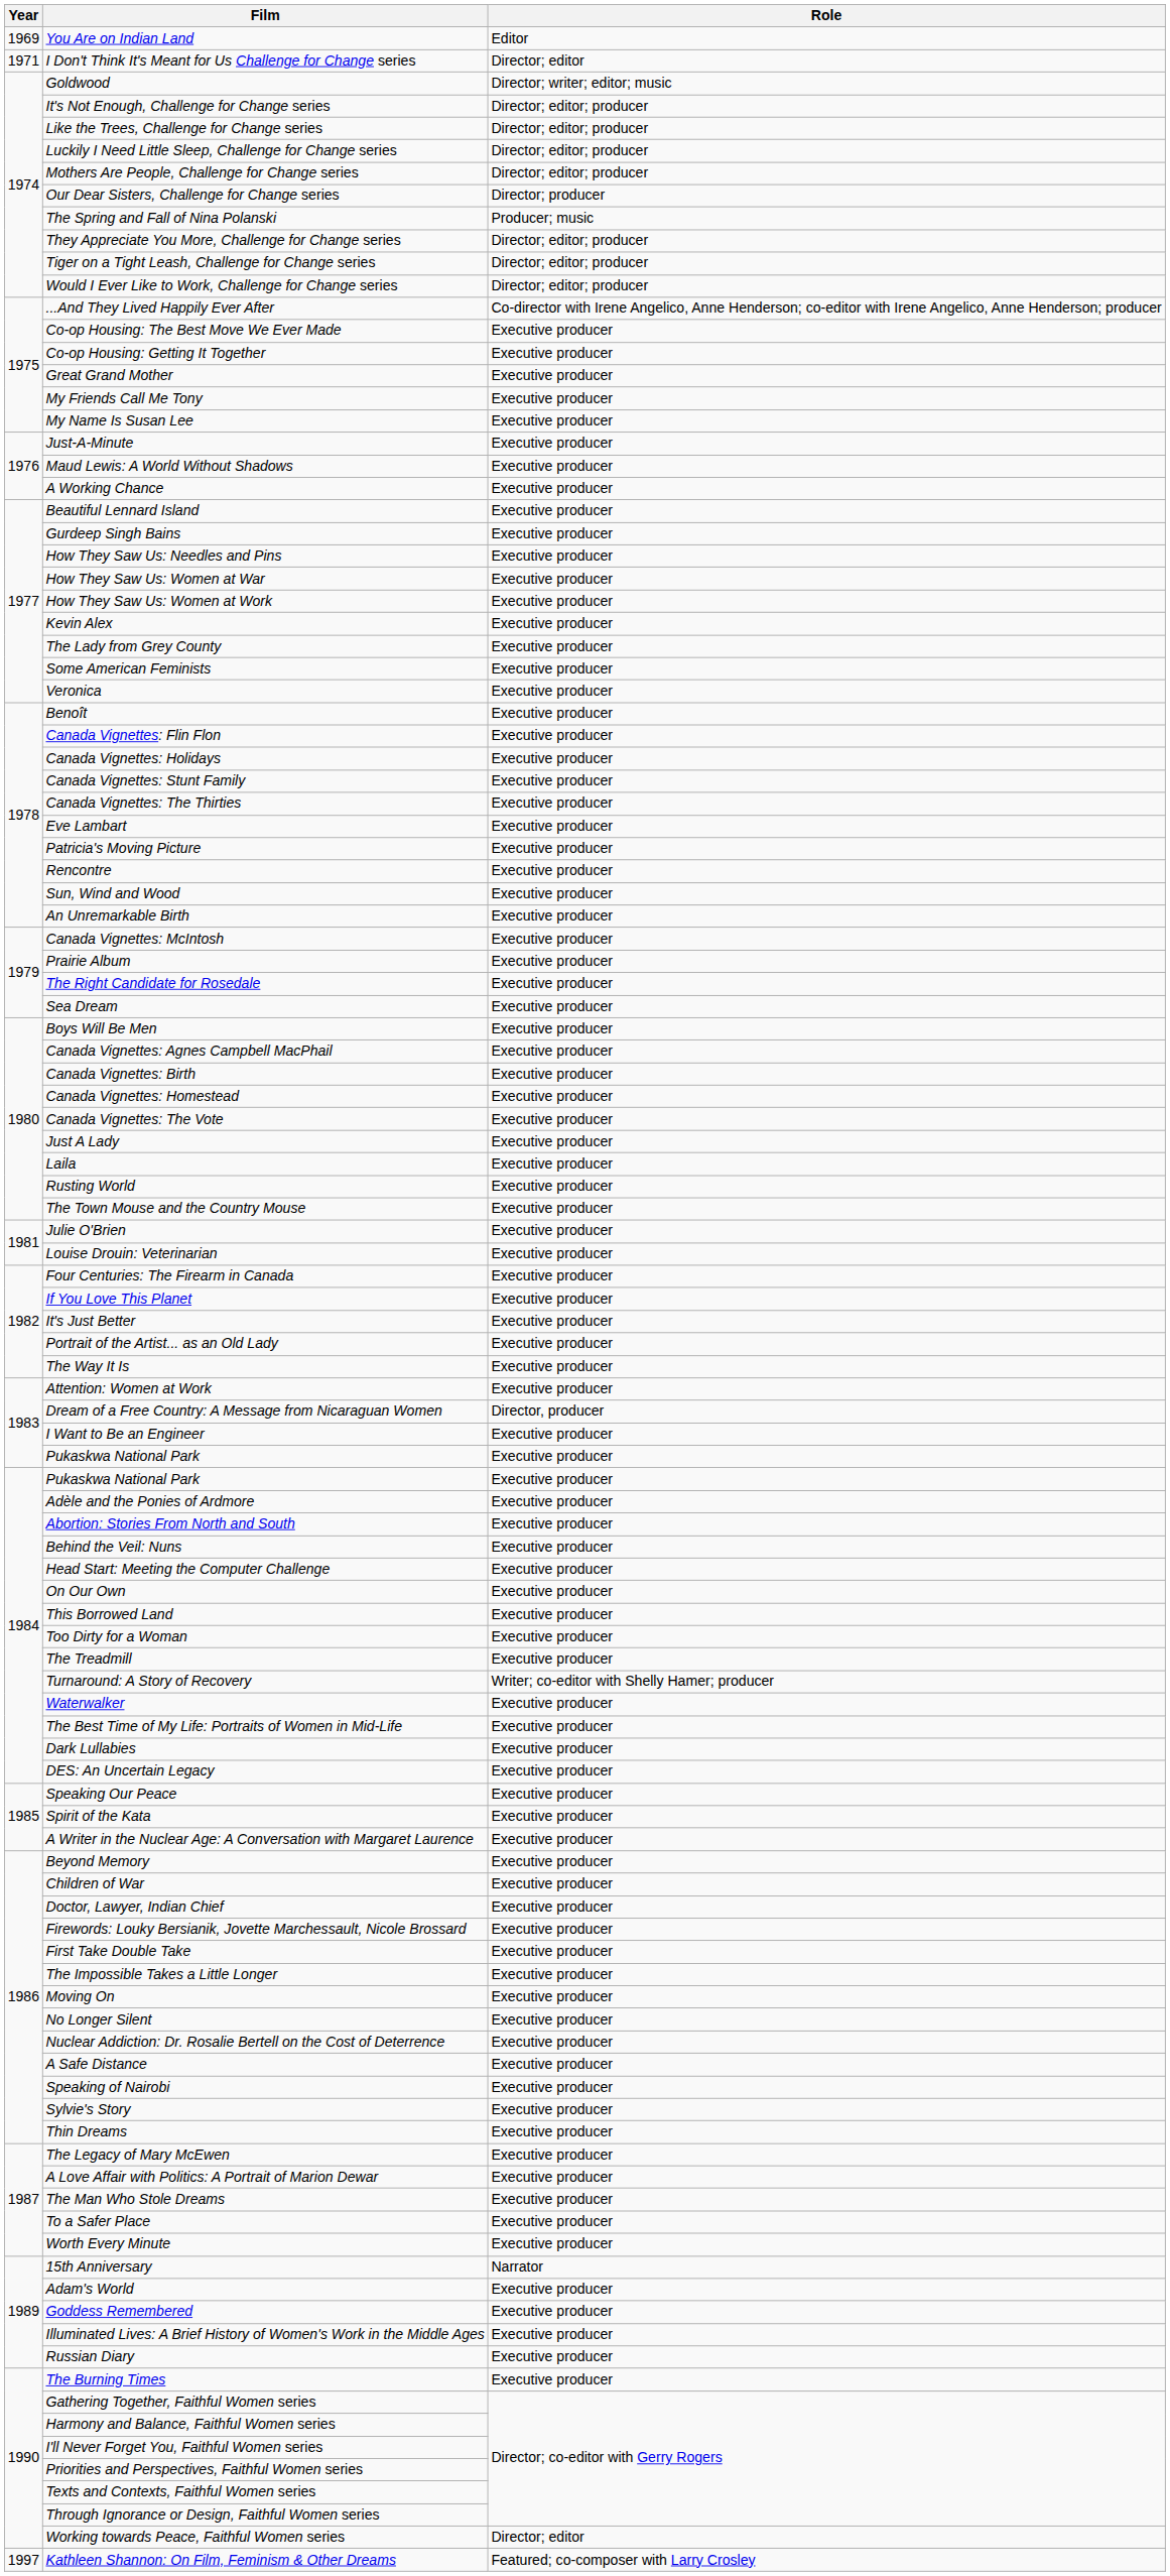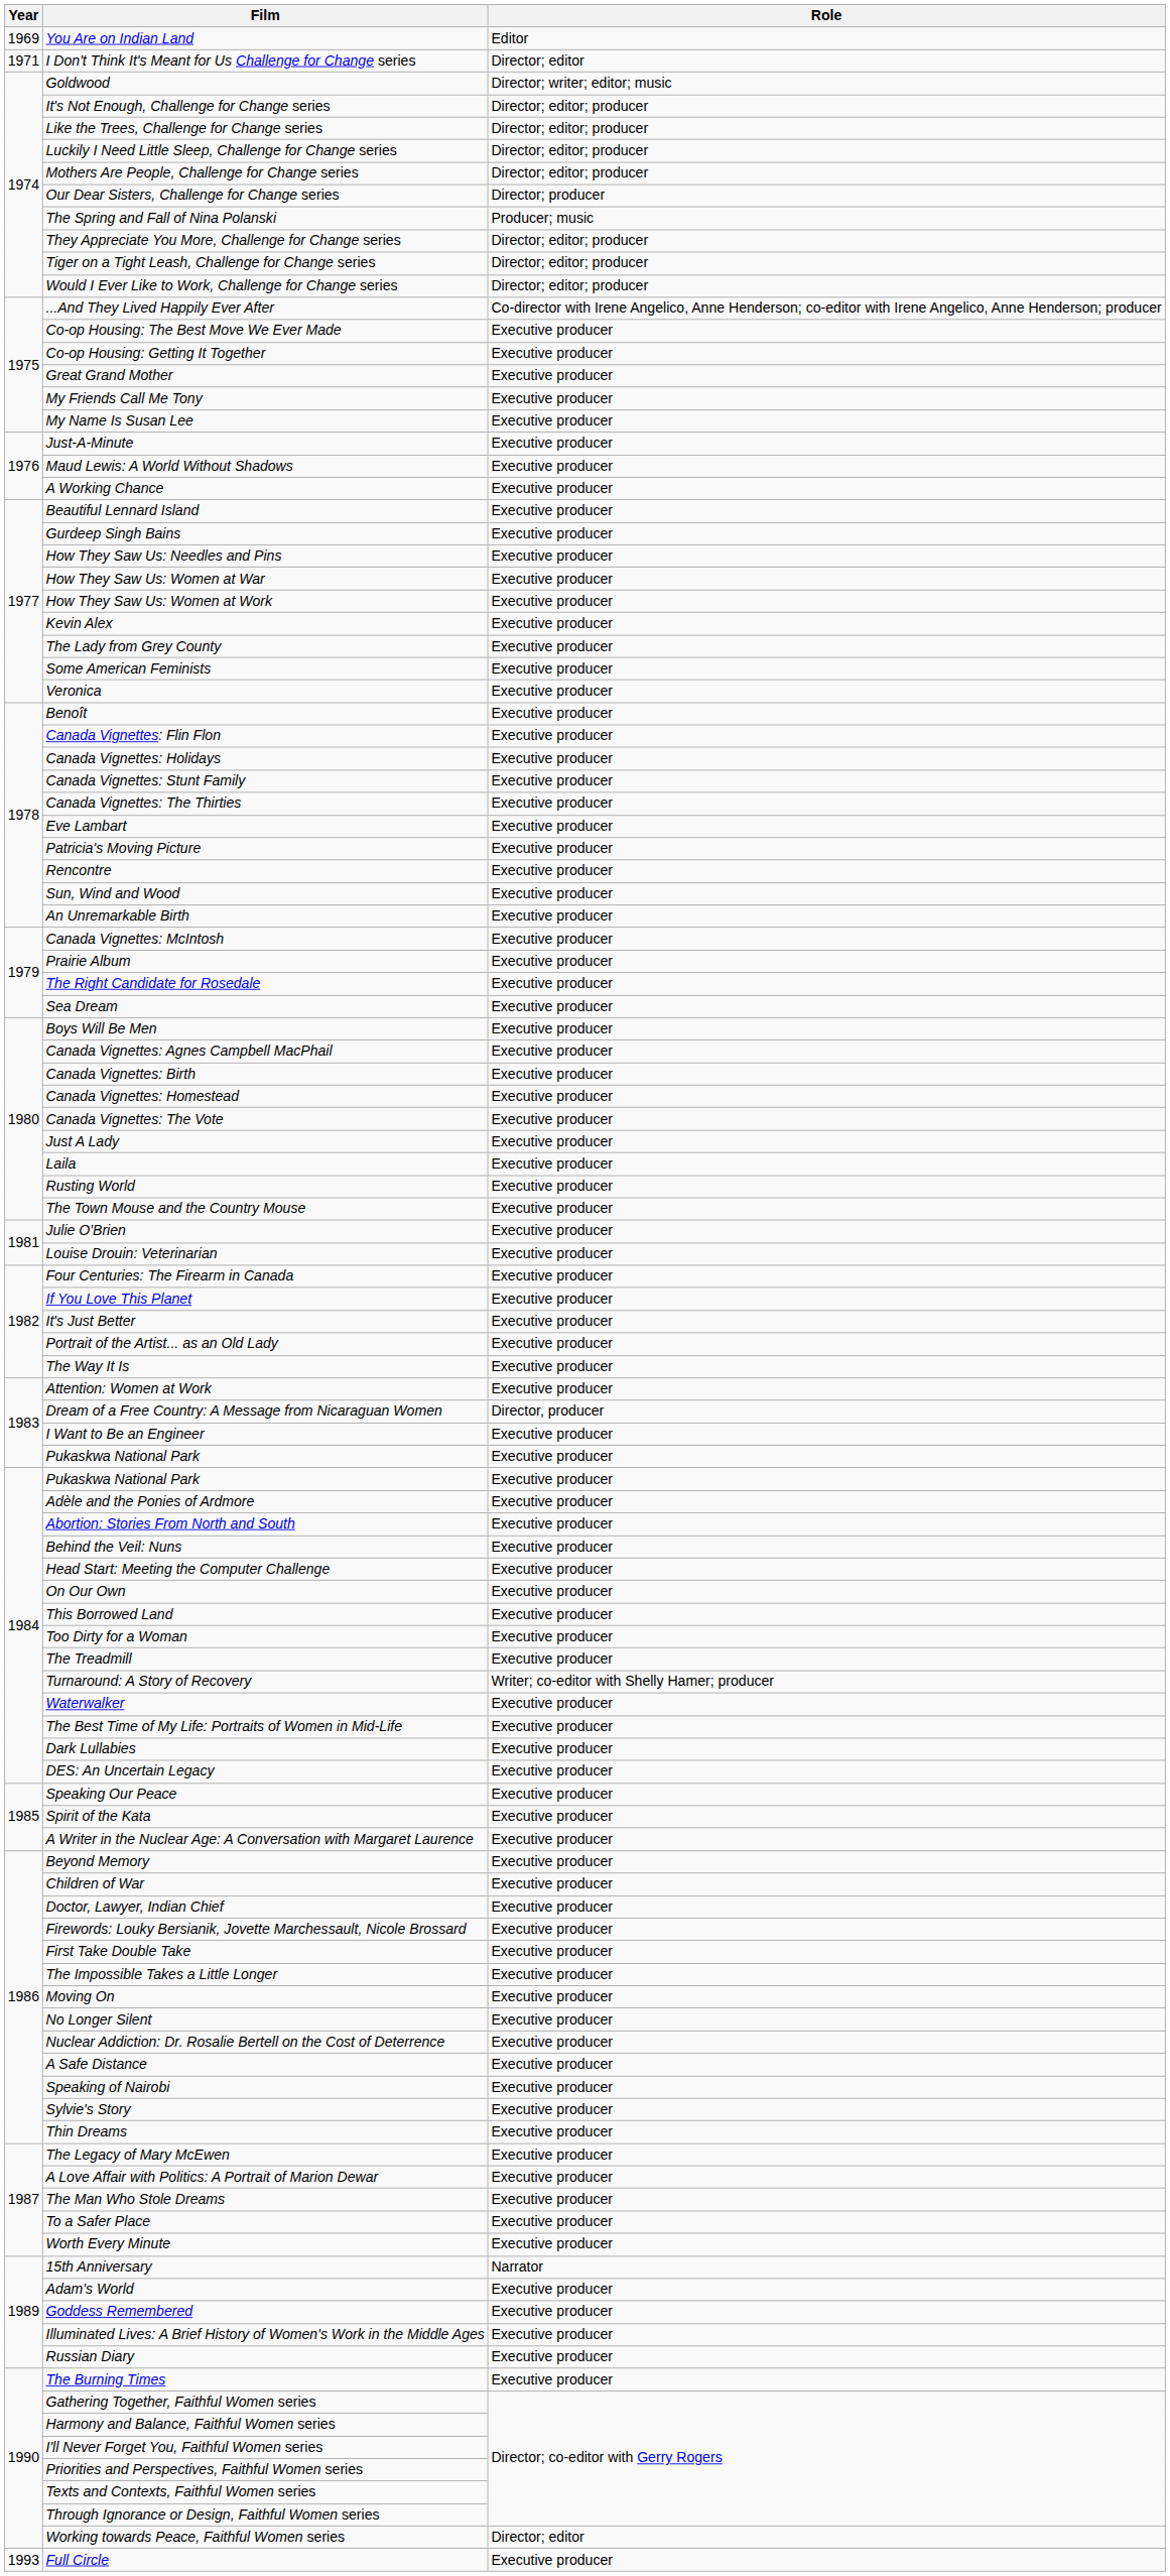+ row: 1993 | Full Circle | Executive producer
- row: 1997 | Kathleen Shannon: On Film, Feminism & Other Dreams | Featured; co-composer with Larry Crosley
